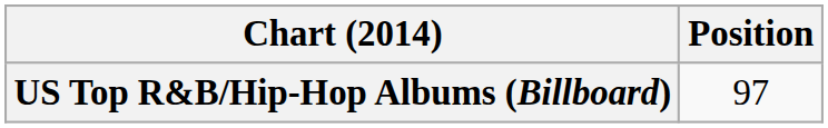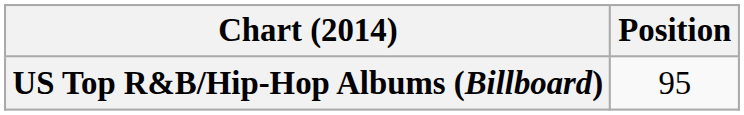US Top R&B/Hip-Hop Albums (Billboard) | Position: 97 -> 95
